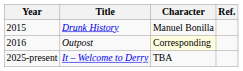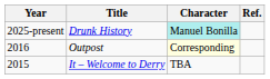Drunk History | Year: 2015 -> 2025-present
Drunk History | Character: no background -> paleturquoise background
It – Welcome to Derry | Year: 2025-present -> 2015
